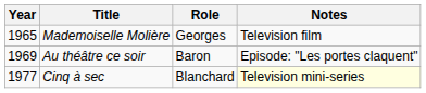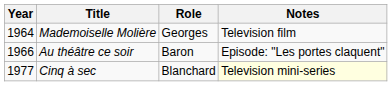Mademoiselle Molière | Year: 1965 -> 1964
Au théâtre ce soir | Year: 1969 -> 1966
